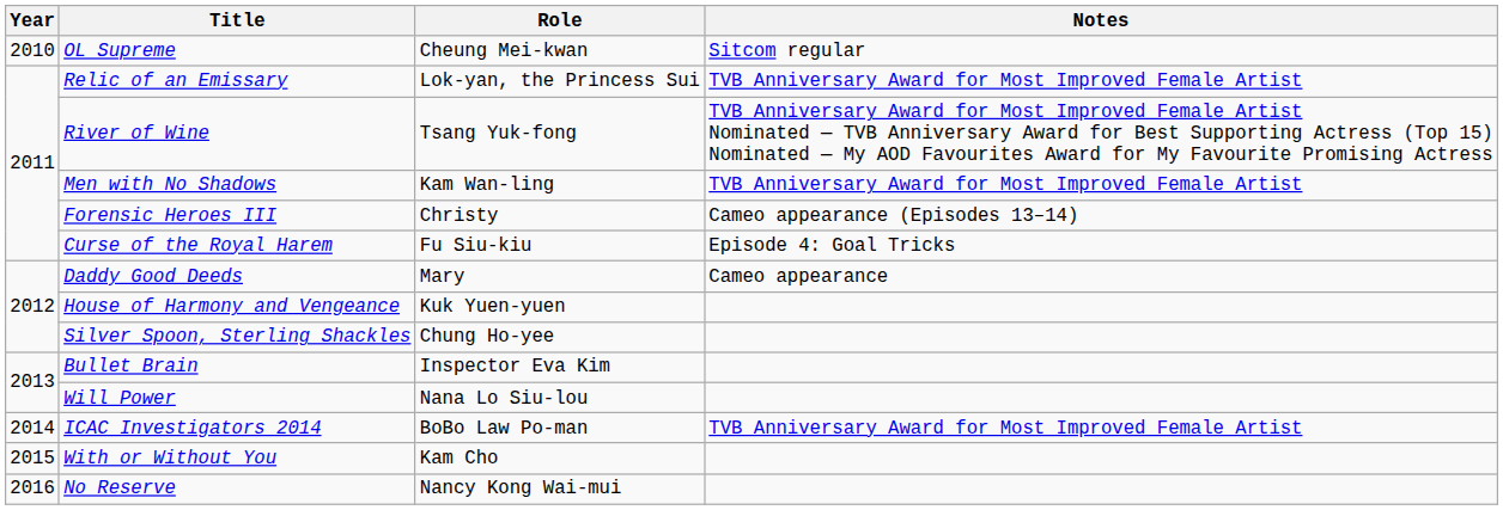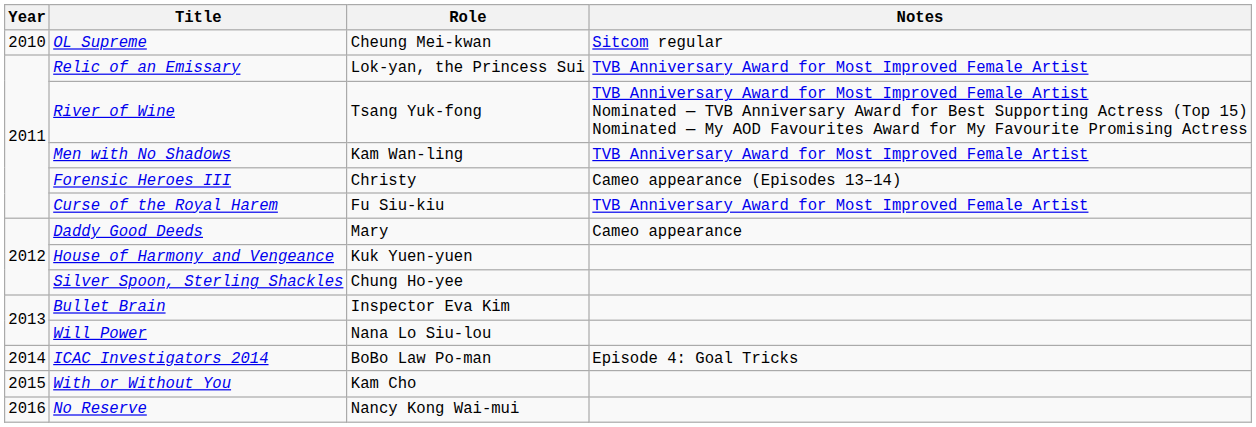Curse of the Royal Harem | Notes: Episode 4: Goal Tricks -> TVB Anniversary Award for Most Improved Female Artist
ICAC Investigators 2014 | Notes: TVB Anniversary Award for Most Improved Female Artist -> Episode 4: Goal Tricks
